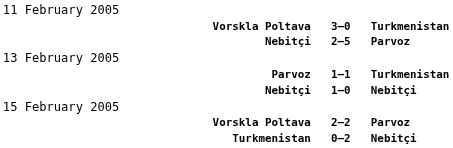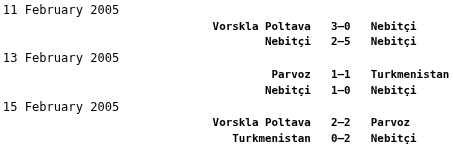Vorskla Poltava / 3–0 | column 3: Turkmenistan -> Nebitçi
Nebitçi / 2–5 | column 3: Parvoz -> Nebitçi
